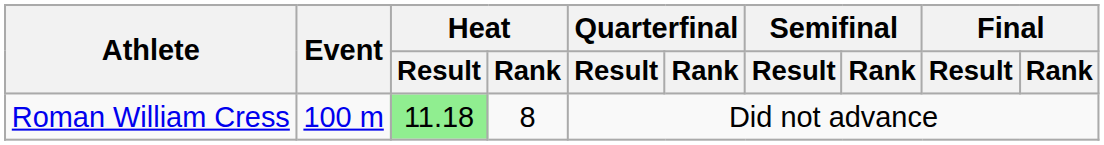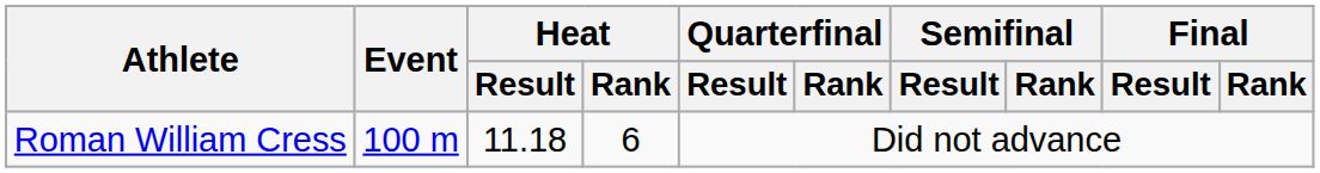Roman William Cress | Heat / Result: lightgreen background -> no background
Roman William Cress | Heat / Rank: 8 -> 6
